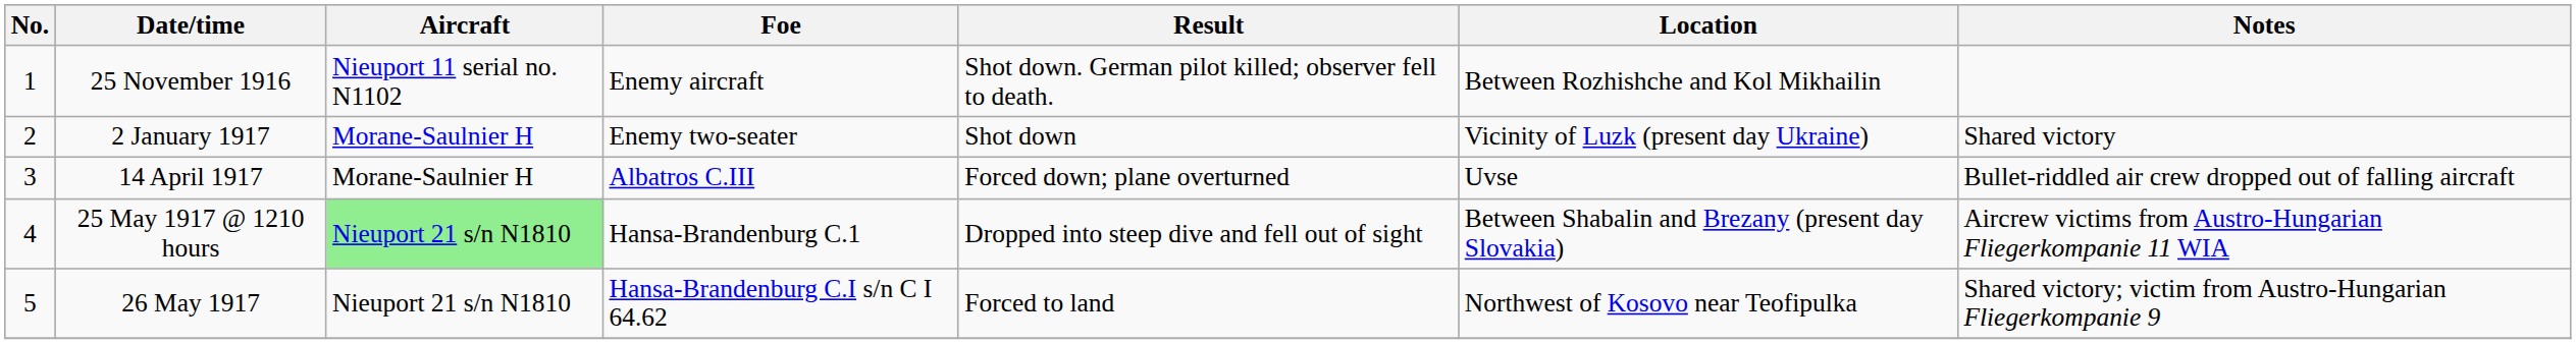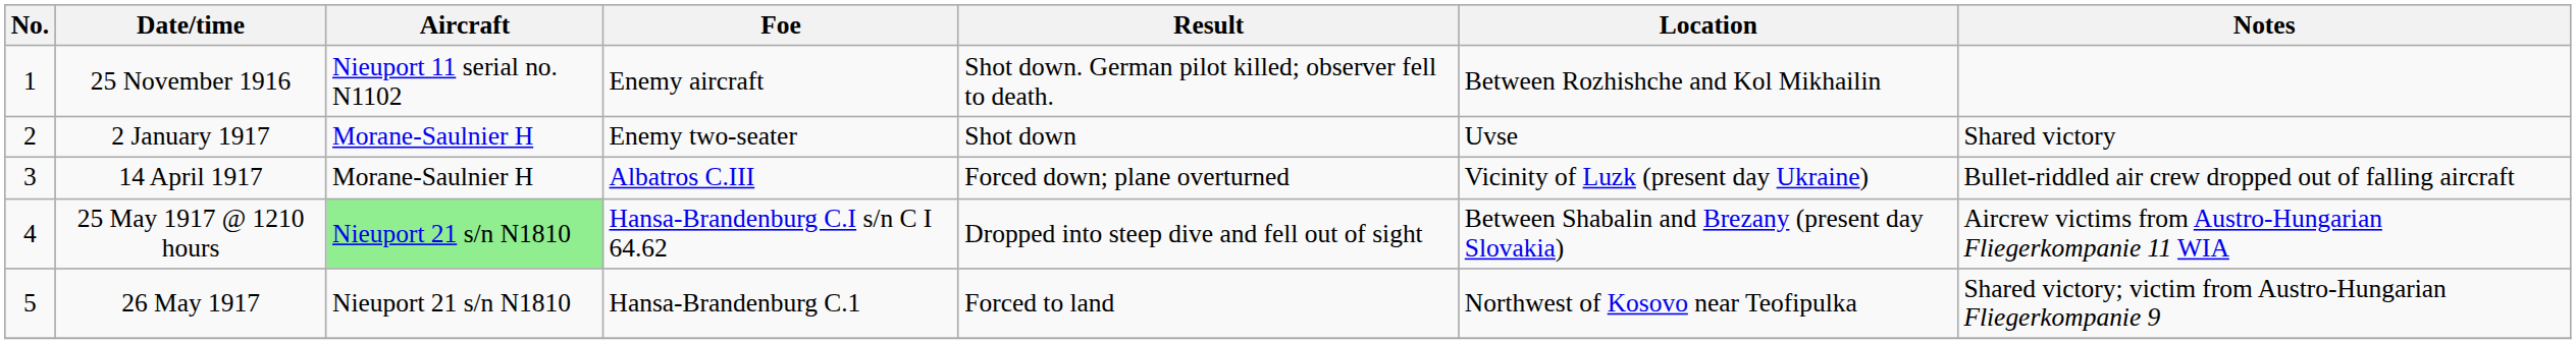2 January 1917 | Location: Vicinity of Luzk (present day Ukraine) -> Uvse
14 April 1917 | Location: Uvse -> Vicinity of Luzk (present day Ukraine)
25 May 1917 @ 1210 hours | Foe: Hansa-Brandenburg C.1 -> Hansa-Brandenburg C.I s/n C I 64.62
26 May 1917 | Foe: Hansa-Brandenburg C.I s/n C I 64.62 -> Hansa-Brandenburg C.1
